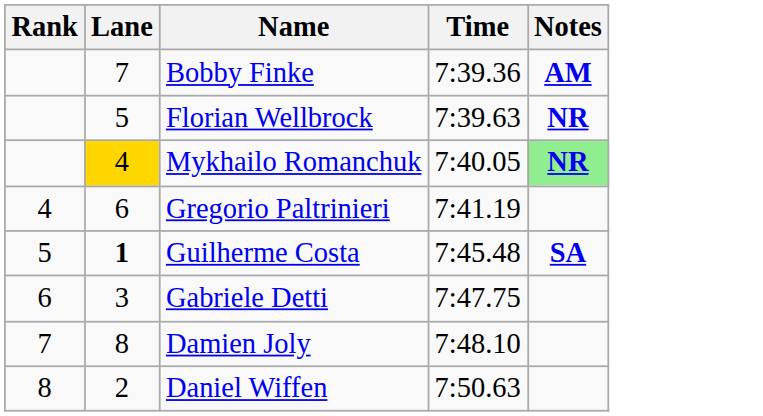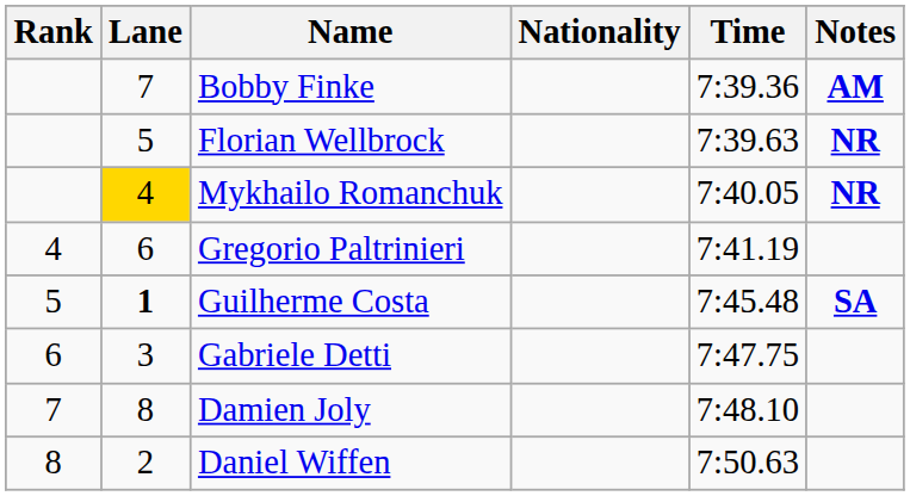+ column: Nationality
Mykhailo Romanchuk | Notes: lightgreen background -> no background
